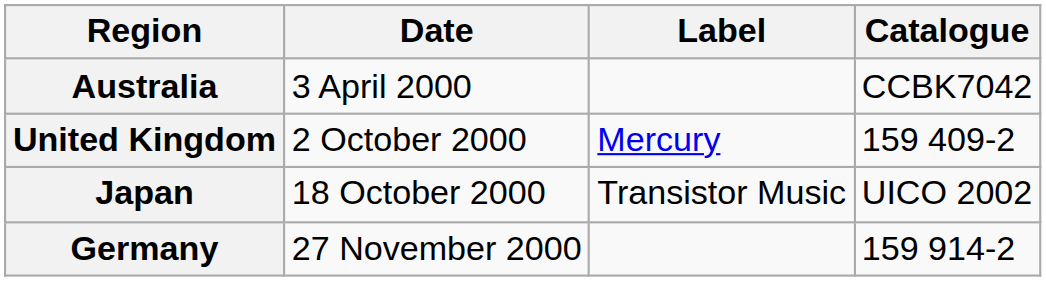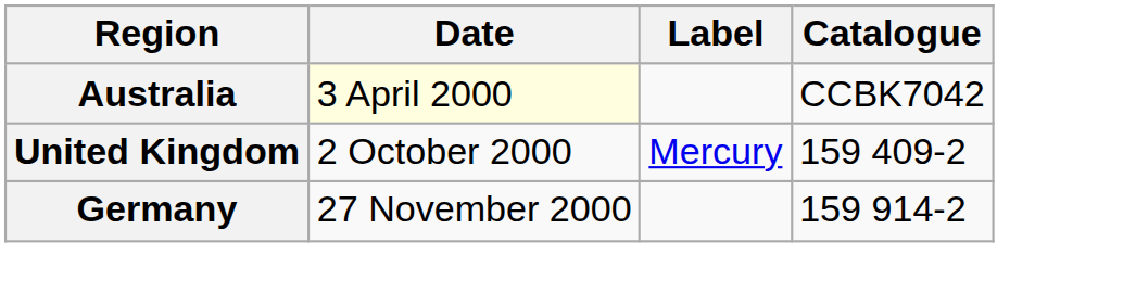Australia | Date: no background -> lightyellow background
- row: Japan | 18 October 2000 | Transistor Music | UICO 2002
